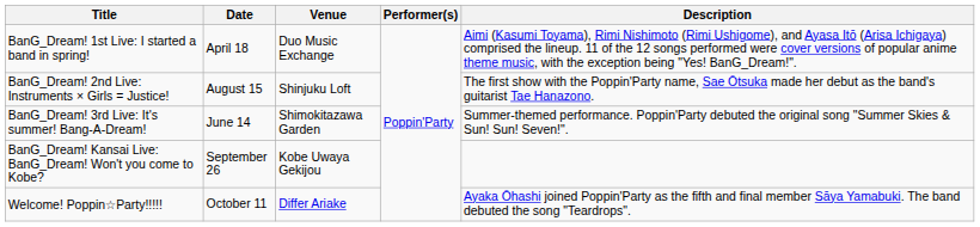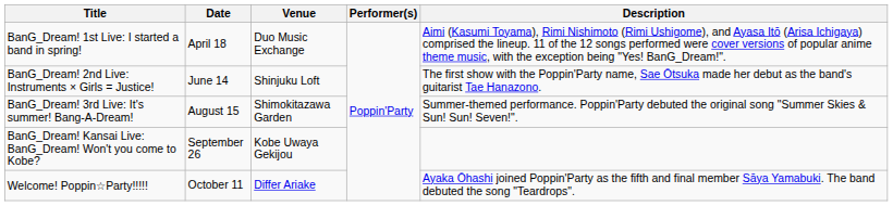BanG_Dream! 2nd Live: Instruments × Girls = Justice! | Date: August 15 -> June 14
BanG_Dream! 3rd Live: It's summer! Bang-A-Dream! | Date: June 14 -> August 15
